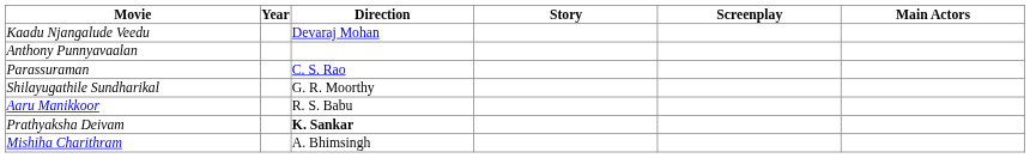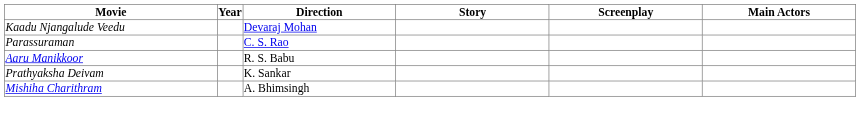- row: Anthony Punnyavaalan
- row: Shilayugathile Sundharikal | G. R. Moorthy
Prathyaksha Deivam | Direction: bold -> normal
